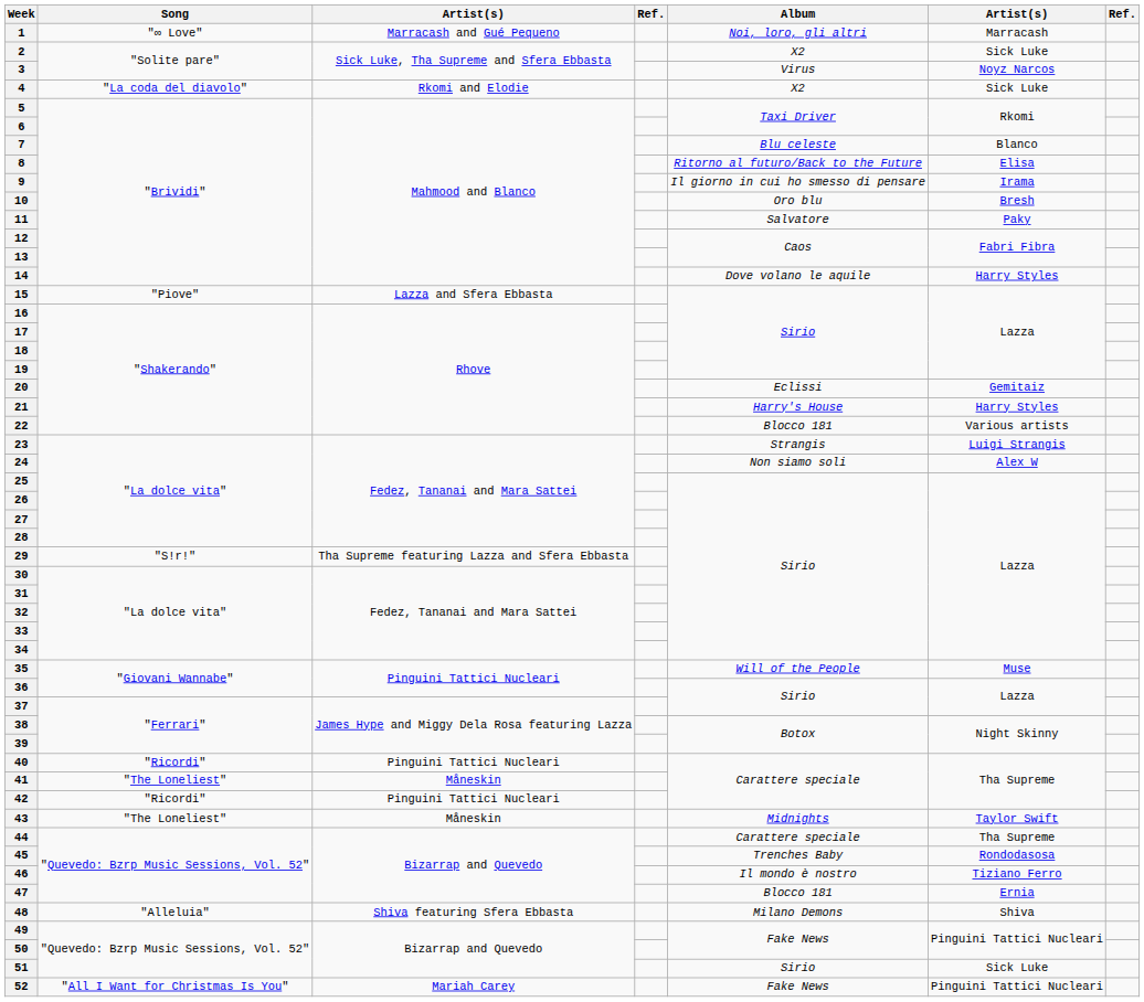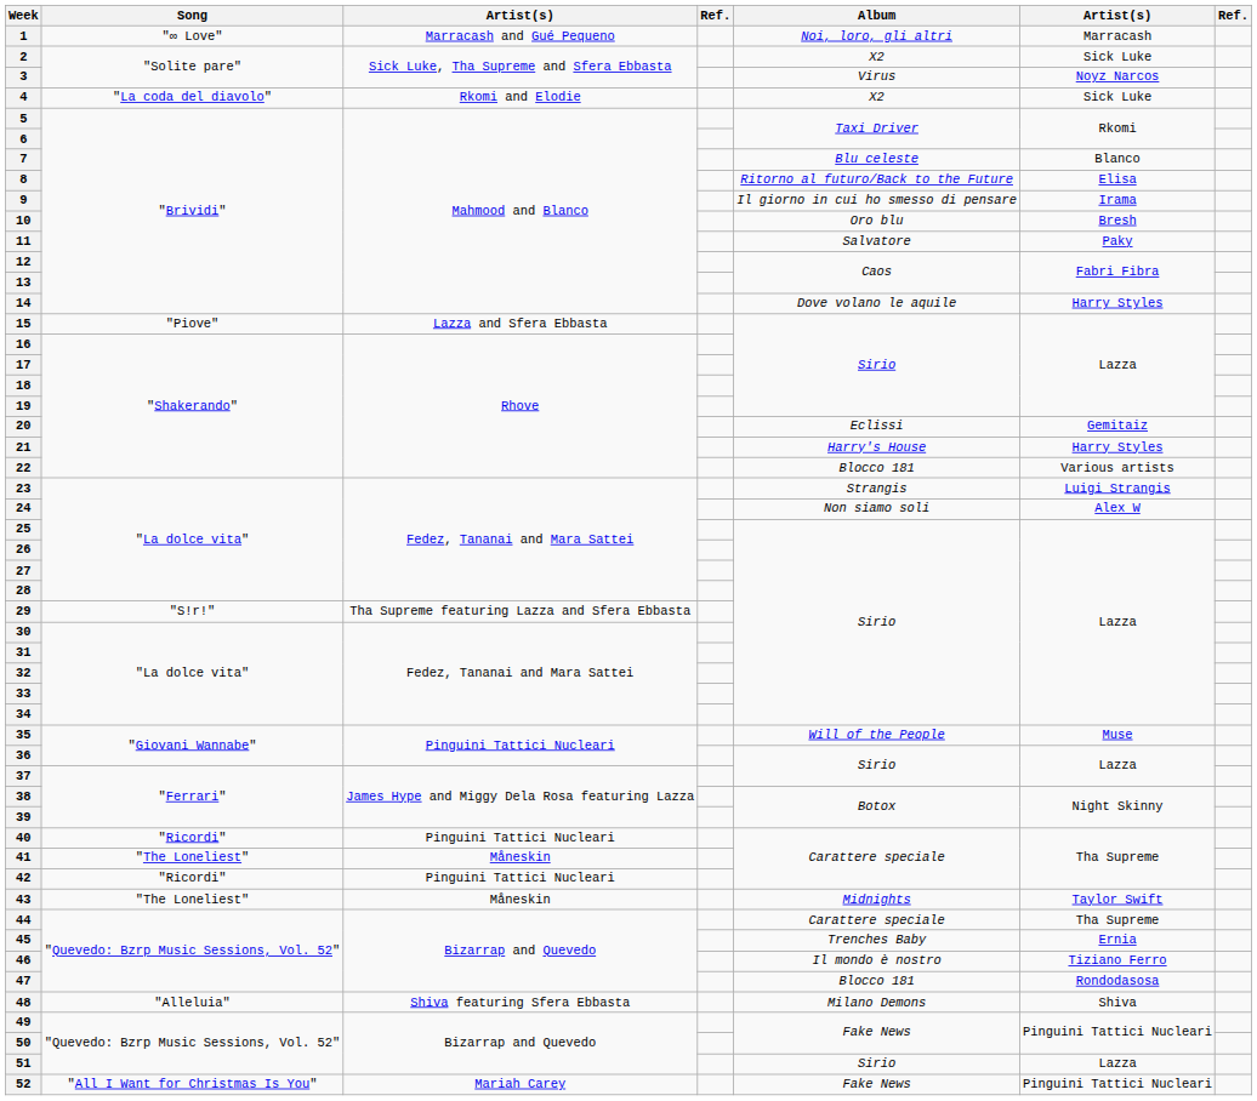45 | column 6: Rondodasosa -> Ernia
47 | column 6: Ernia -> Rondodasosa
51 | column 6: Sick Luke -> Lazza
